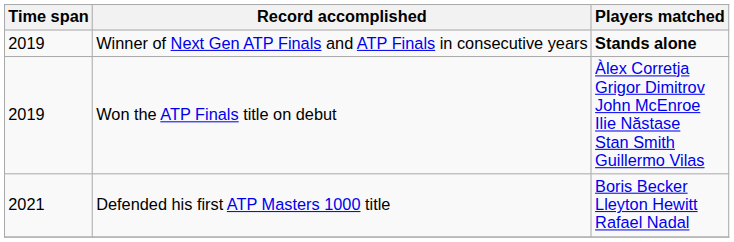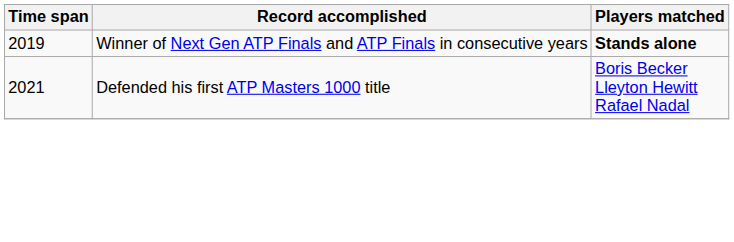- row: 2019 | Won the ATP Finals title on debut | Àlex Corretja Grigor Dimitrov John McEnroe Ilie Năstase Stan Smith Guillermo Vilas
